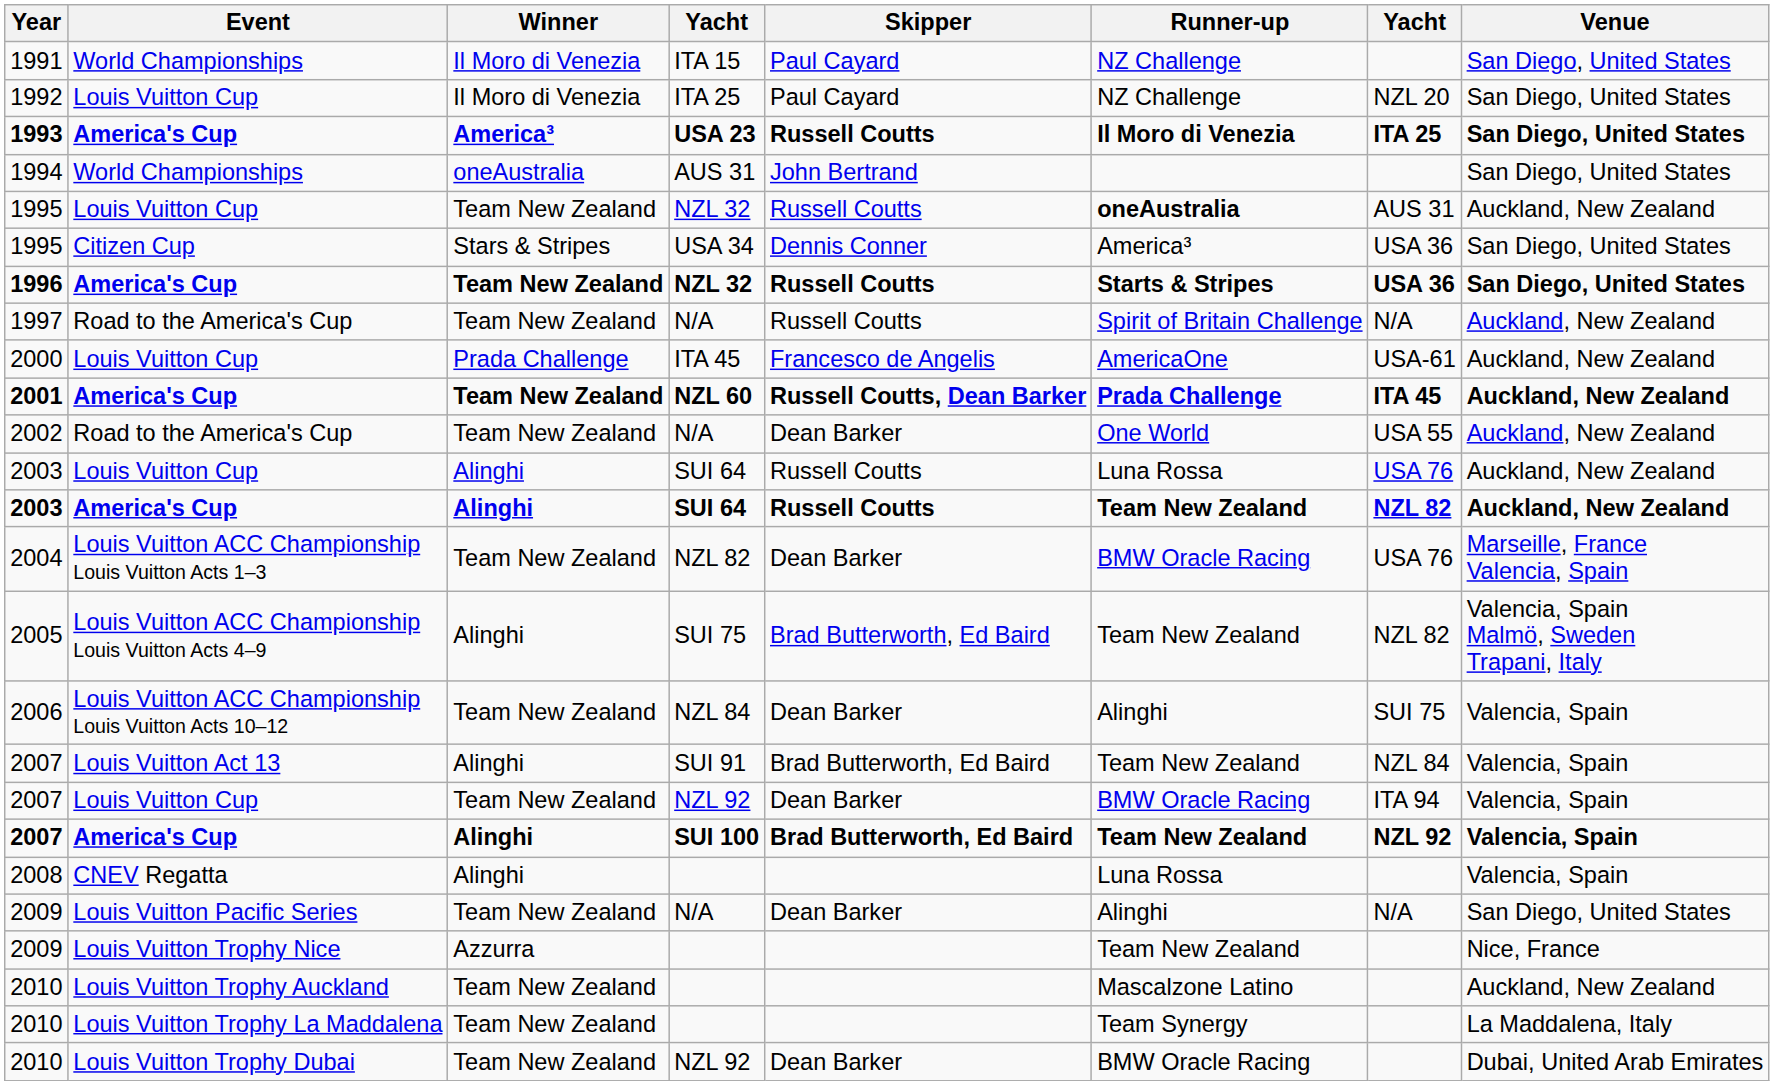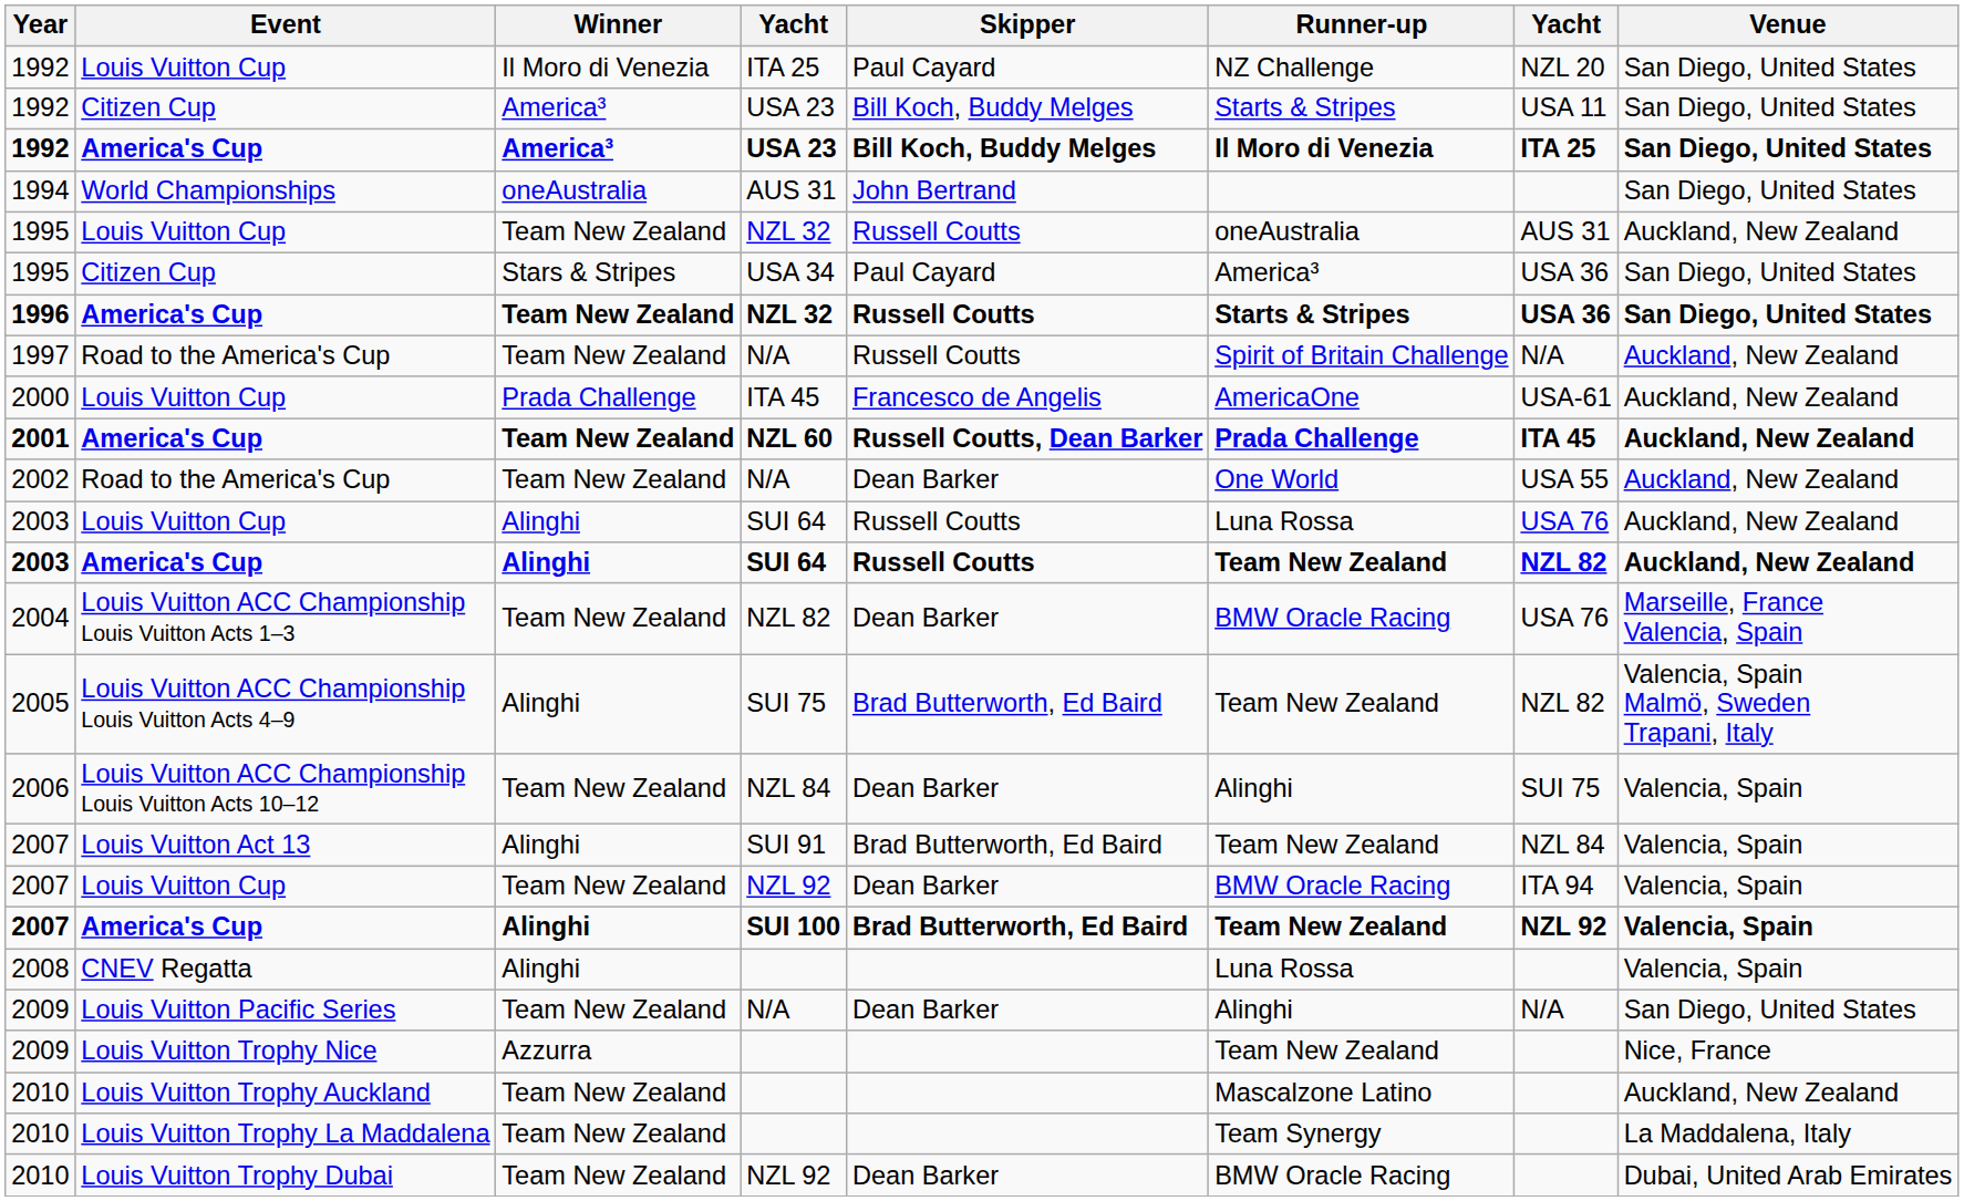- row: 1991 | World Championships | Il Moro di Venezia | ITA 15 | Paul Cayard | NZ Challenge | San Diego, United States
+ row: 1992 | Citizen Cup | America³ | USA 23 | Bill Koch, Buddy Melges | Starts & Stripes | USA 11 | San Diego, United States
America's Cup / USA 23 | Year: 1993 -> 1992
America's Cup / USA 23 | Skipper: Russell Coutts -> Bill Koch, Buddy Melges
Louis Vuitton Cup / NZL 32 | Runner-up: bold -> normal
USA 34 | Skipper: Dennis Conner -> Paul Cayard
